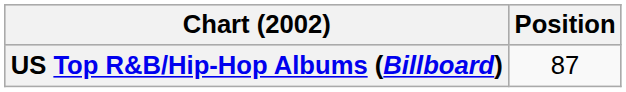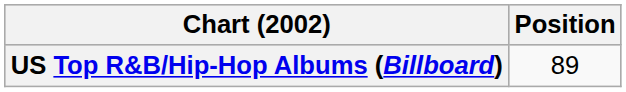US Top R&B/Hip-Hop Albums (Billboard) | Position: 87 -> 89
